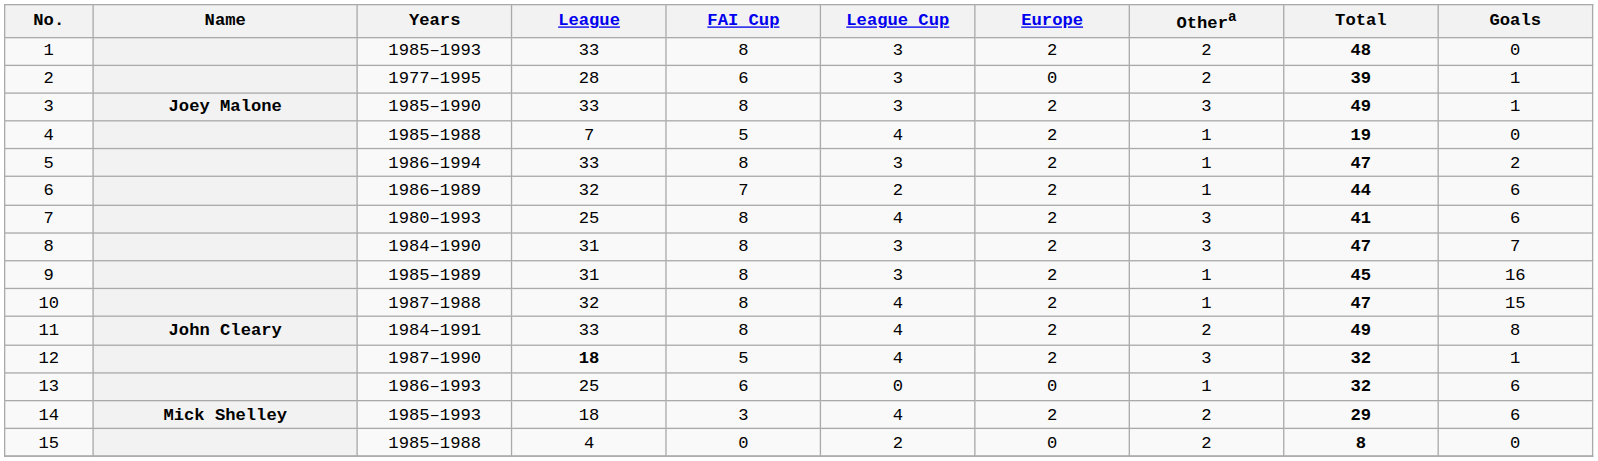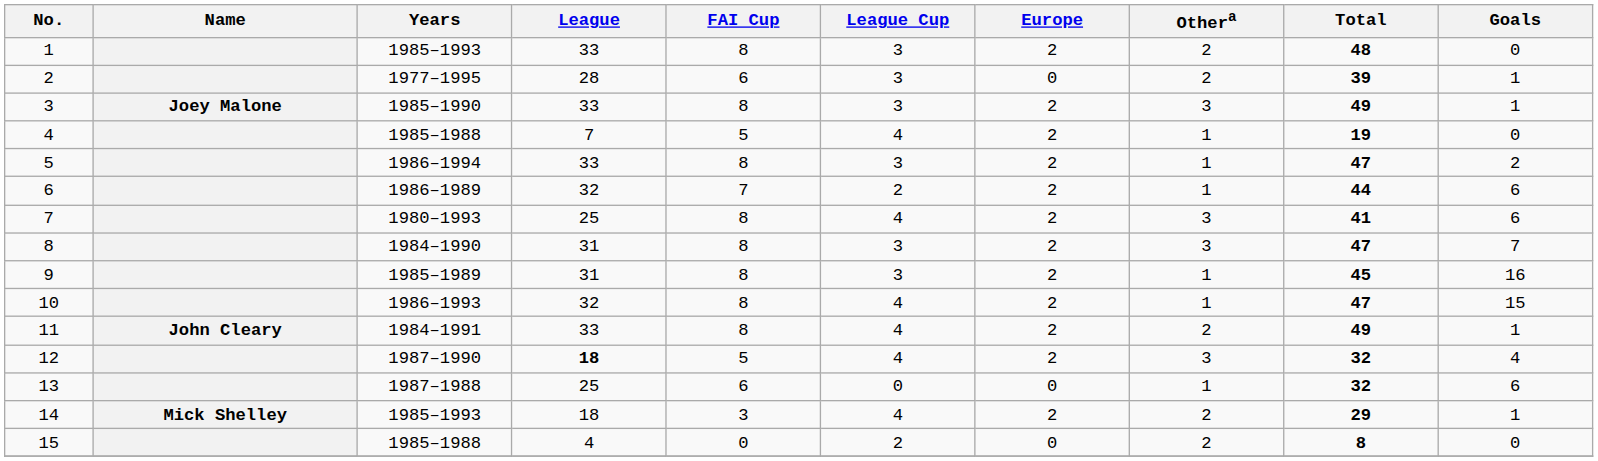10 | Years: 1987–1988 -> 1986–1993
11 | Goals: 8 -> 1
12 | Goals: 1 -> 4
13 | Years: 1986–1993 -> 1987–1988
14 | Goals: 6 -> 1
